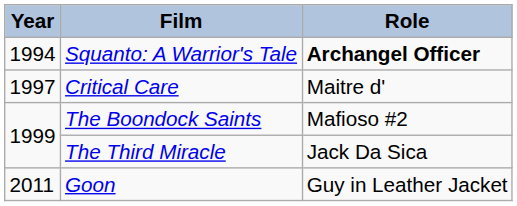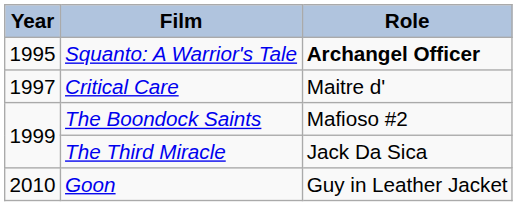Squanto: A Warrior's Tale | Year: 1994 -> 1995
Goon | Year: 2011 -> 2010
